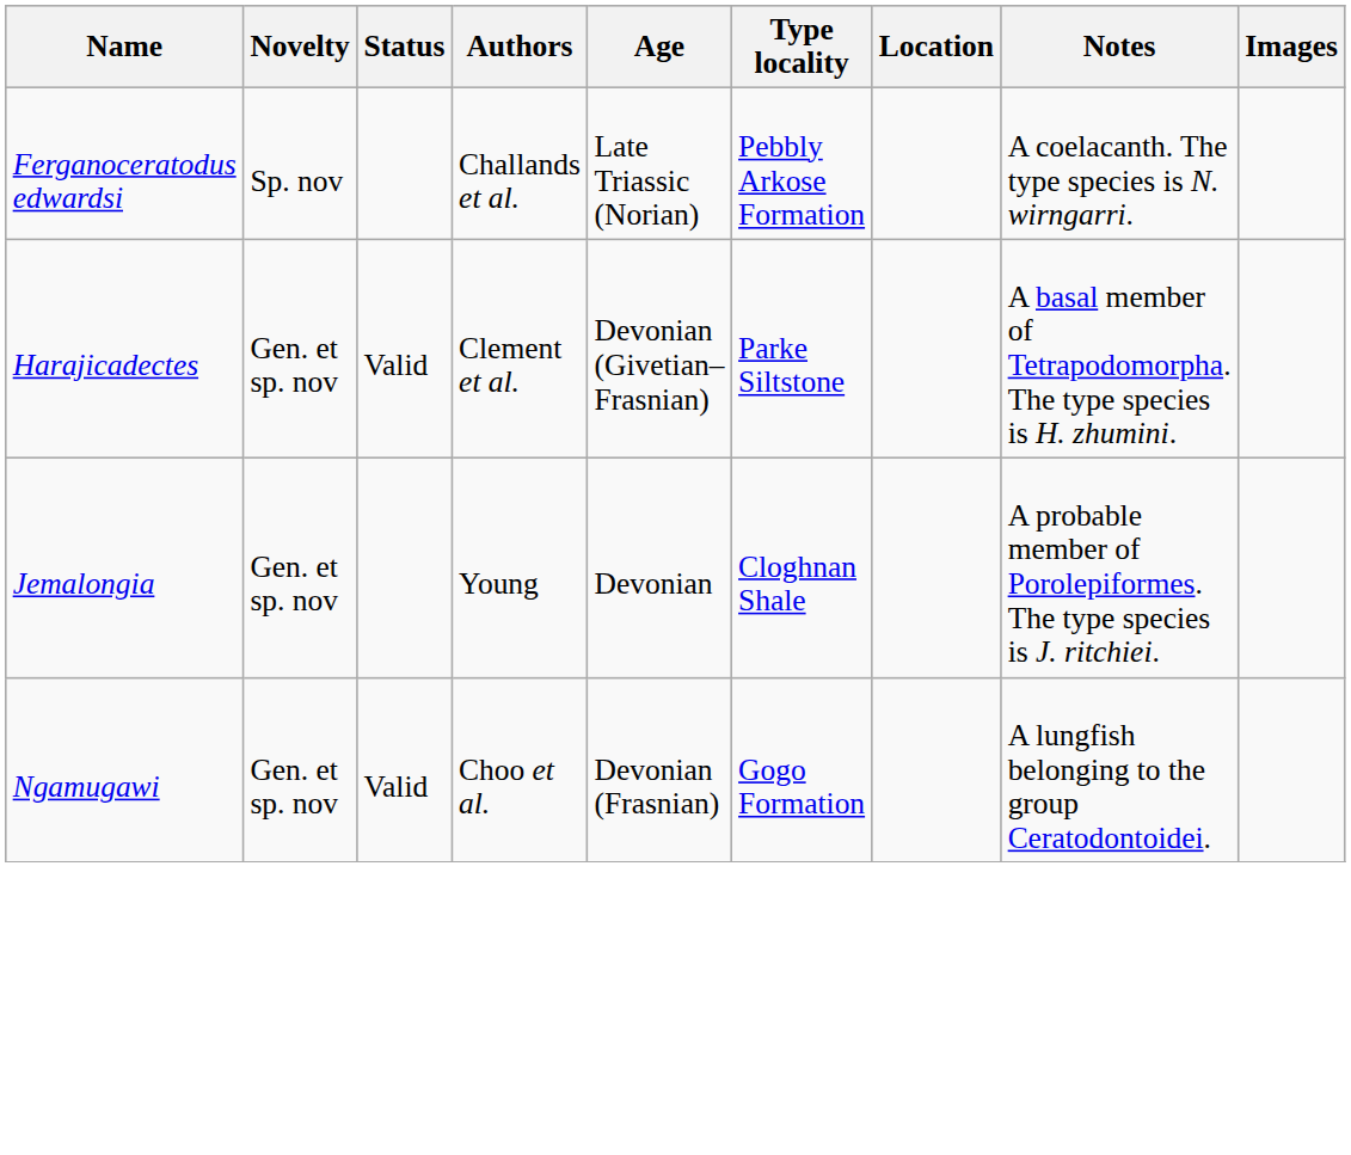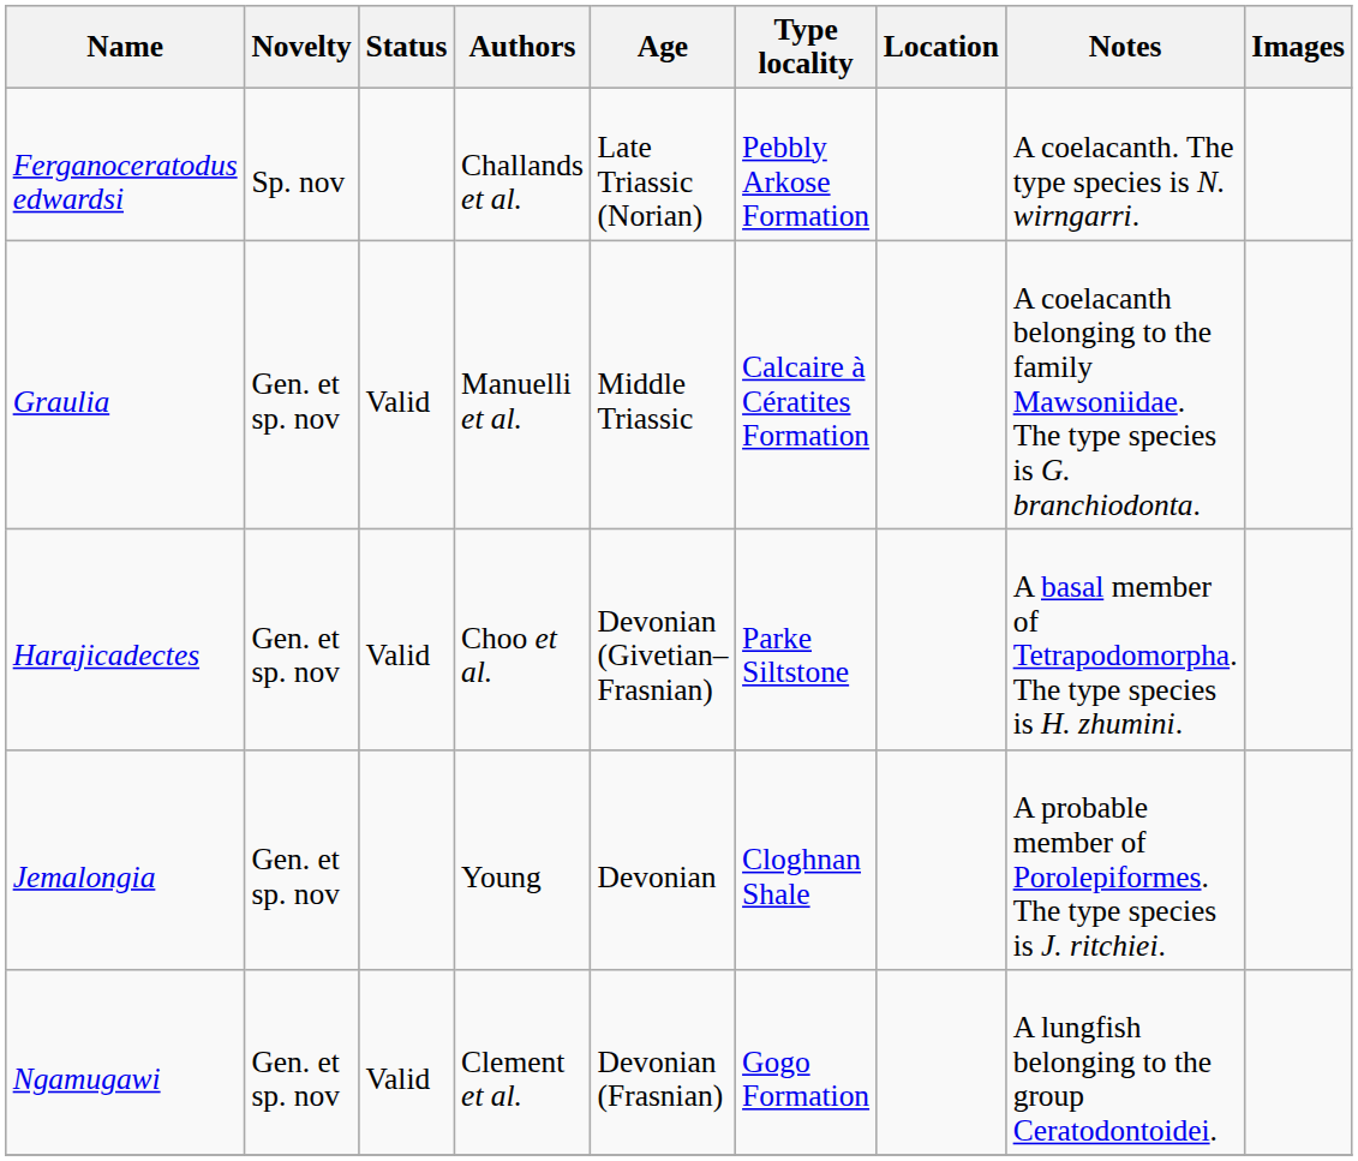+ row: Graulia | Gen. et sp. nov | Valid | Manuelli et al. | Middle Triassic | Calcaire à Cératites Formation | A coelacanth belonging to the family Mawsoniidae. The type species is G. branchiodonta.
Harajicadectes | Authors: Clement et al. -> Choo et al.
Ngamugawi | Authors: Choo et al. -> Clement et al.
